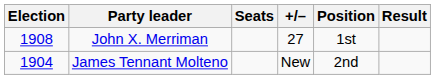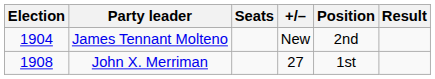rows swapped: James Tennant Molteno <-> John X. Merriman
